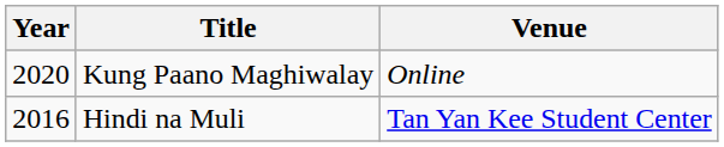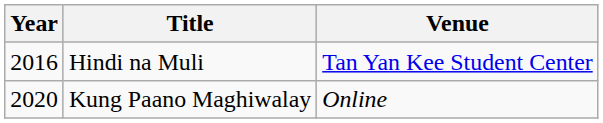rows swapped: Kung Paano Maghiwalay <-> Hindi na Muli
